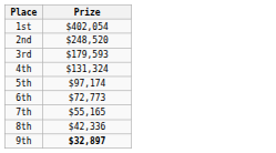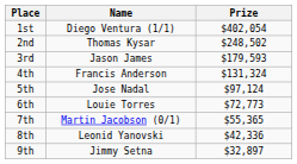+ column: Name | Diego Ventura (1/1) | Thomas Kysar | Jason James | Francis Anderson | Jose Nadal | Louie Torres | Martin Jacobson (0/1) | Leonid Yanovski | Jimmy Setna
2nd | Prize: $248,520 -> $248,502
5th | Prize: $97,174 -> $97,124
7th | Prize: $55,165 -> $55,365
9th | Prize: bold -> normal
